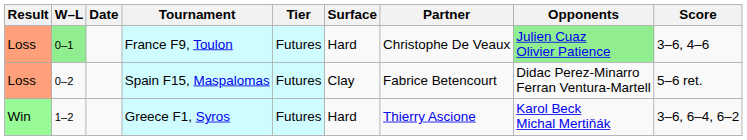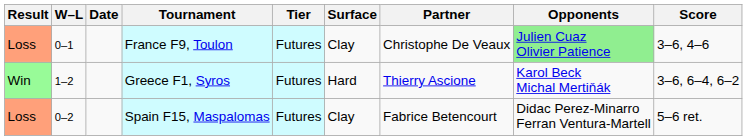France F9, Toulon | W–L: lightgreen background -> no background
France F9, Toulon | Surface: Hard -> Clay
rows swapped: Spain F15, Maspalomas <-> Greece F1, Syros
